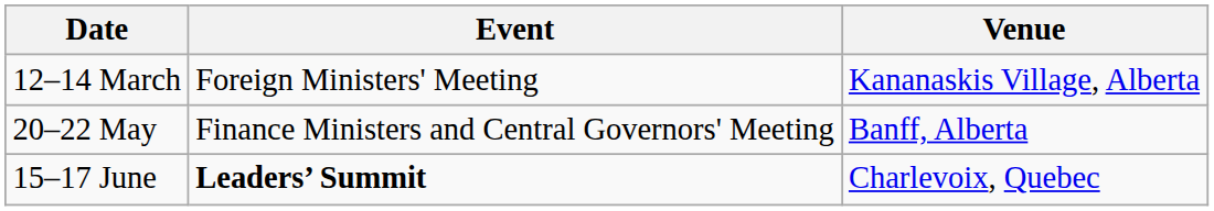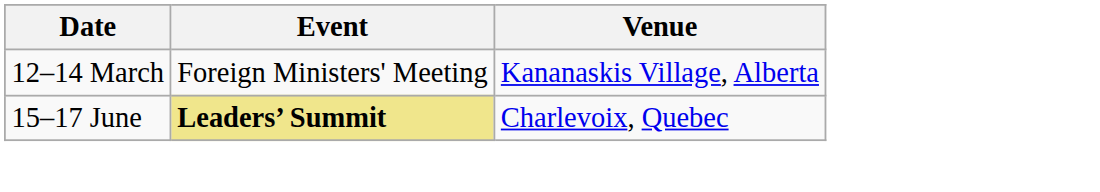- row: 20–22 May | Finance Ministers and Central Governors' Meeting | Banff, Alberta
15–17 June | Event: no background -> khaki background
